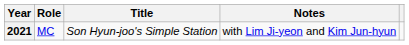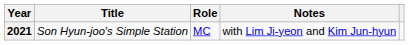columns swapped: Title <-> Role
